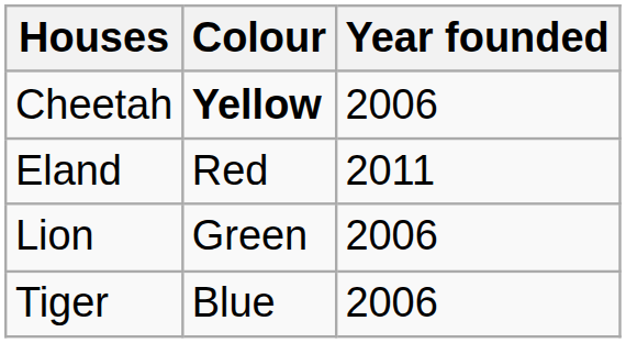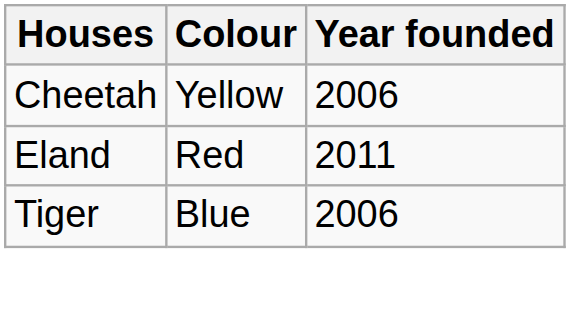Cheetah | Colour: bold -> normal
- row: Lion | Green | 2006
